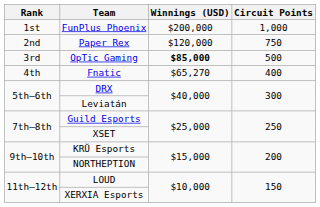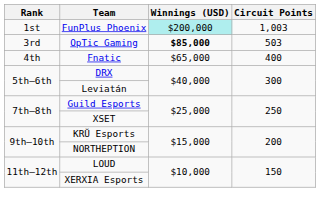FunPlus Phoenix | Winnings (USD): no background -> paleturquoise background
FunPlus Phoenix | Circuit Points: 1,000 -> 1,003
- row: 2nd | Paper Rex | $120,000 | 750
OpTic Gaming | Circuit Points: 500 -> 503
Fnatic | Winnings (USD): $65,270 -> $65,000
